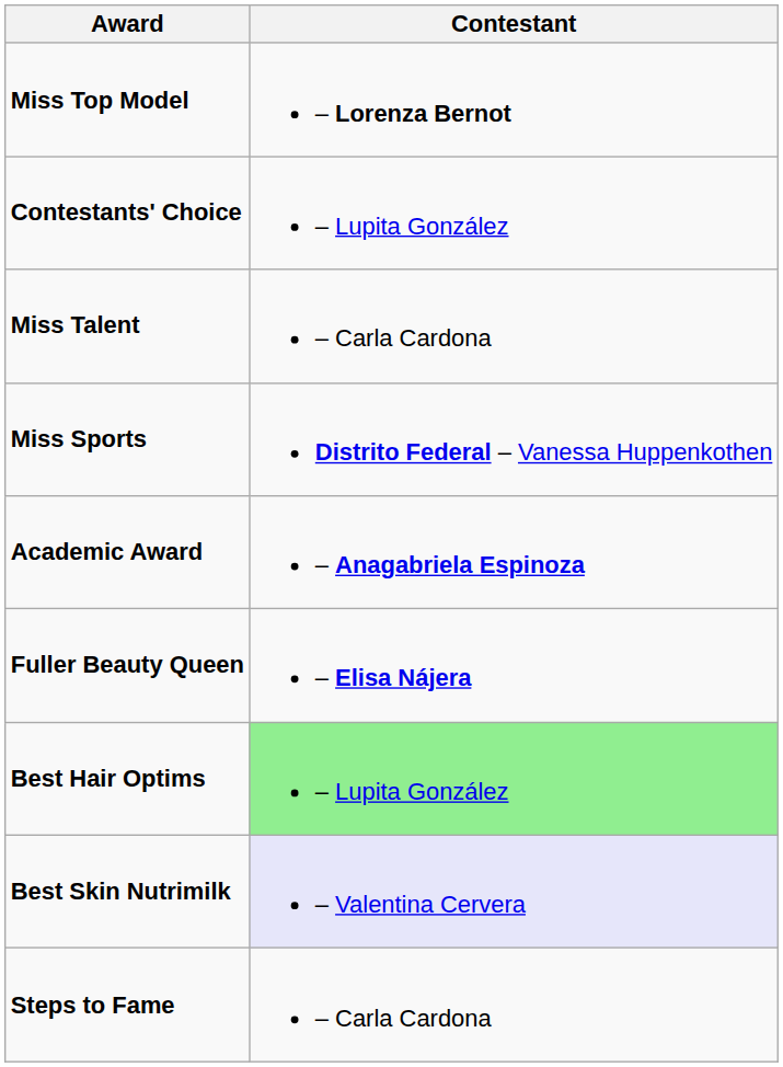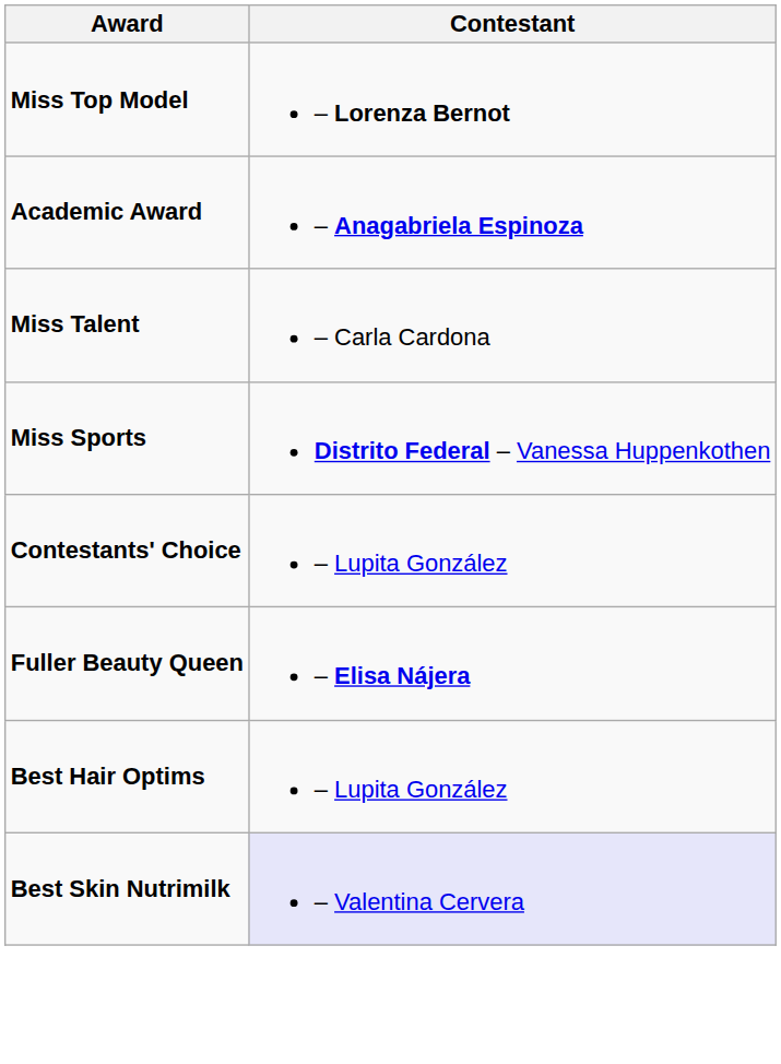rows swapped: Contestants' Choice <-> Academic Award
Best Hair Optims | Contestant: lightgreen background -> no background
- row: Steps to Fame | – Carla Cardona
